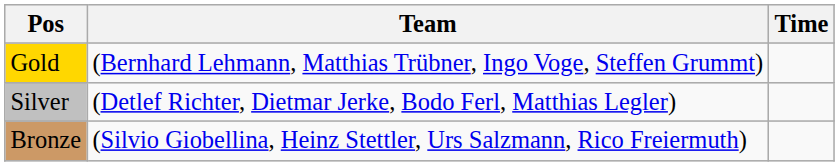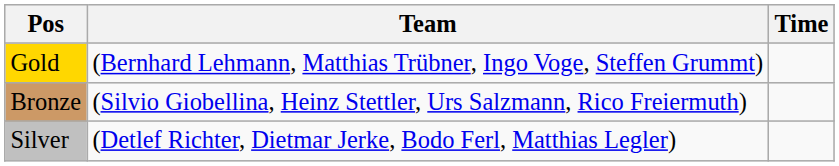rows swapped: Silver <-> Bronze
